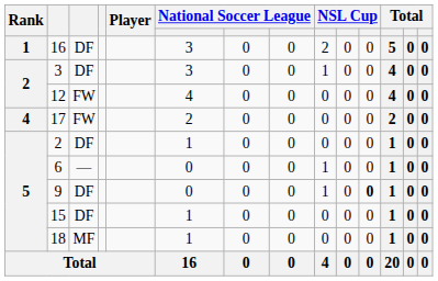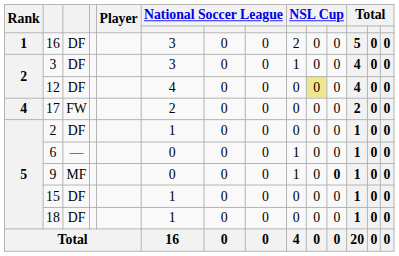12 | column 3: FW -> DF
12 | column 10: no background -> khaki background
9 | column 3: DF -> MF
18 | column 3: MF -> DF
